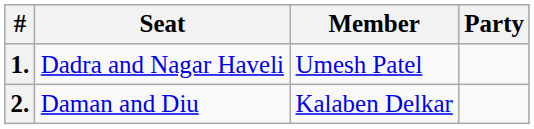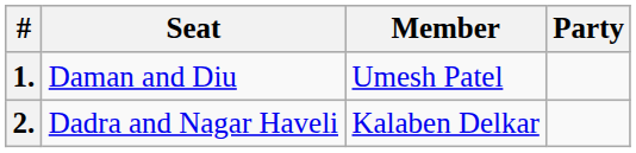1. | Seat: Dadra and Nagar Haveli -> Daman and Diu
2. | Seat: Daman and Diu -> Dadra and Nagar Haveli
